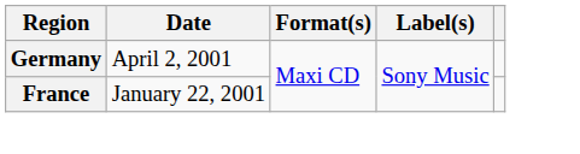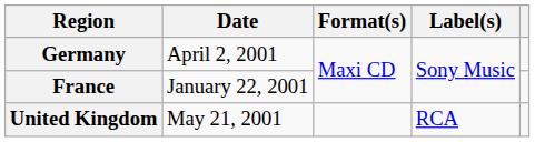+ row: United Kingdom | May 21, 2001 | RCA
